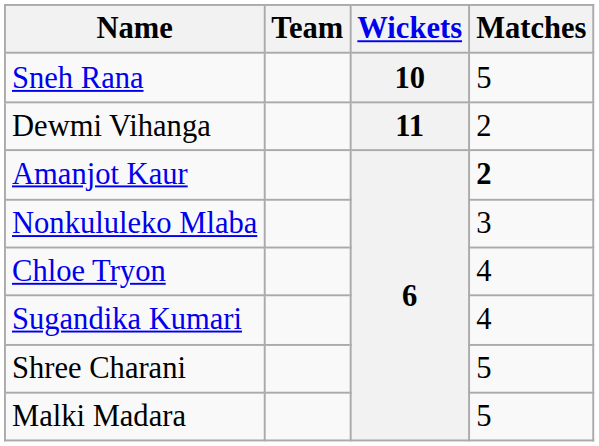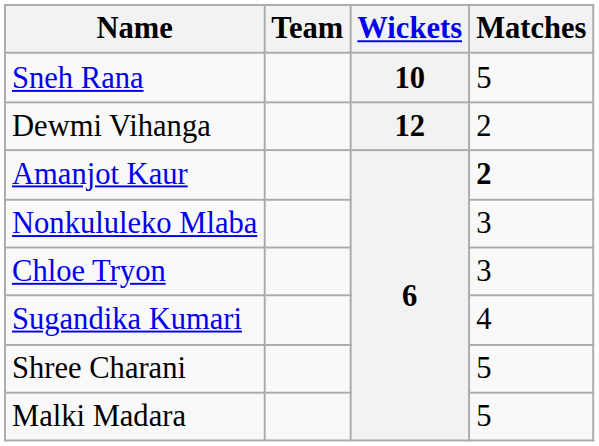Dewmi Vihanga | Wickets: 11 -> 12
Chloe Tryon | Matches: 4 -> 3
